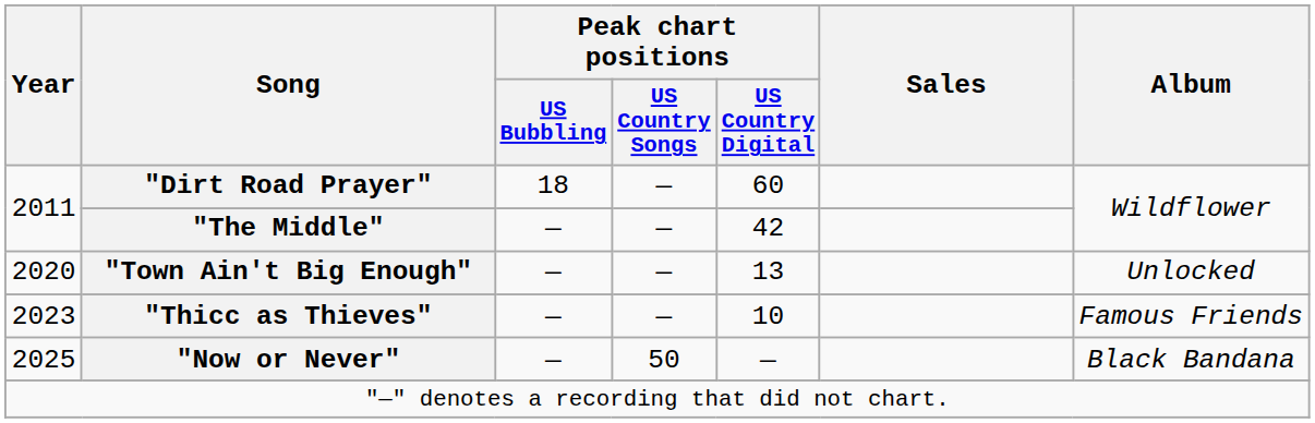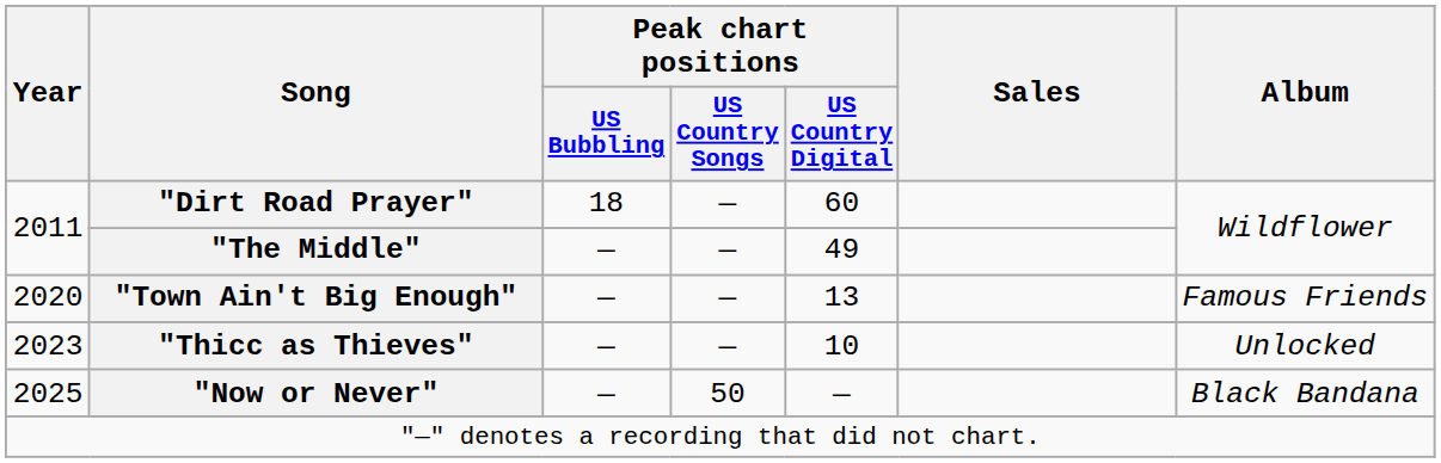"The Middle" | Peak chart positions / US Country Digital: 42 -> 49
"Town Ain't Big Enough" | Album: Unlocked -> Famous Friends
"Thicc as Thieves" | Album: Famous Friends -> Unlocked
